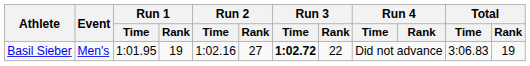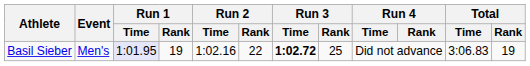Basil Sieber | Run 1 / Time: no background -> lavender background
Basil Sieber | Run 2 / Rank: 27 -> 22
Basil Sieber | Run 3 / Rank: 22 -> 25
